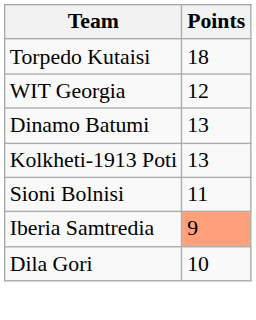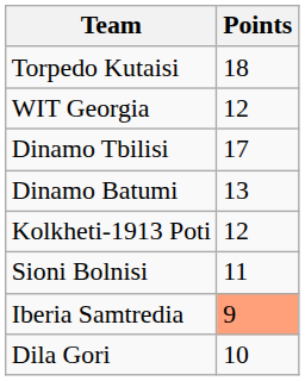+ row: Dinamo Tbilisi | 17
Kolkheti-1913 Poti | Points: 13 -> 12
